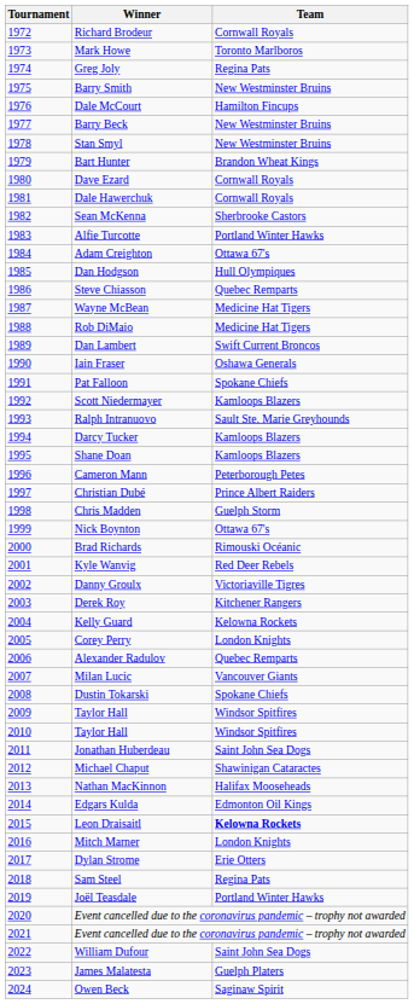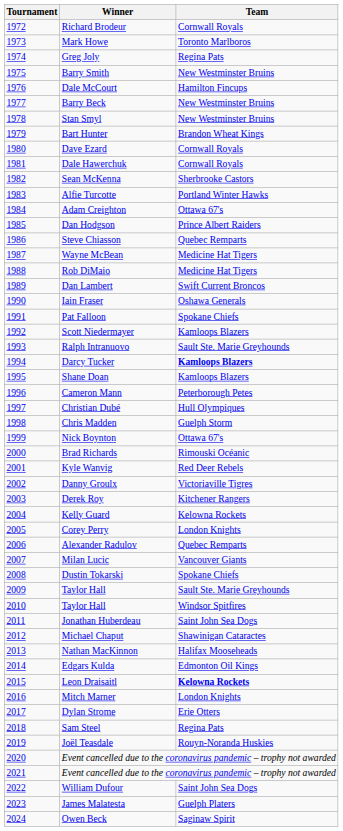Dan Hodgson | Team: Hull Olympiques -> Prince Albert Raiders
Darcy Tucker | Team: normal -> bold
Christian Dubé | Team: Prince Albert Raiders -> Hull Olympiques
2009 / Taylor Hall | Team: Windsor Spitfires -> Sault Ste. Marie Greyhounds
Joël Teasdale | Team: Portland Winter Hawks -> Rouyn-Noranda Huskies
